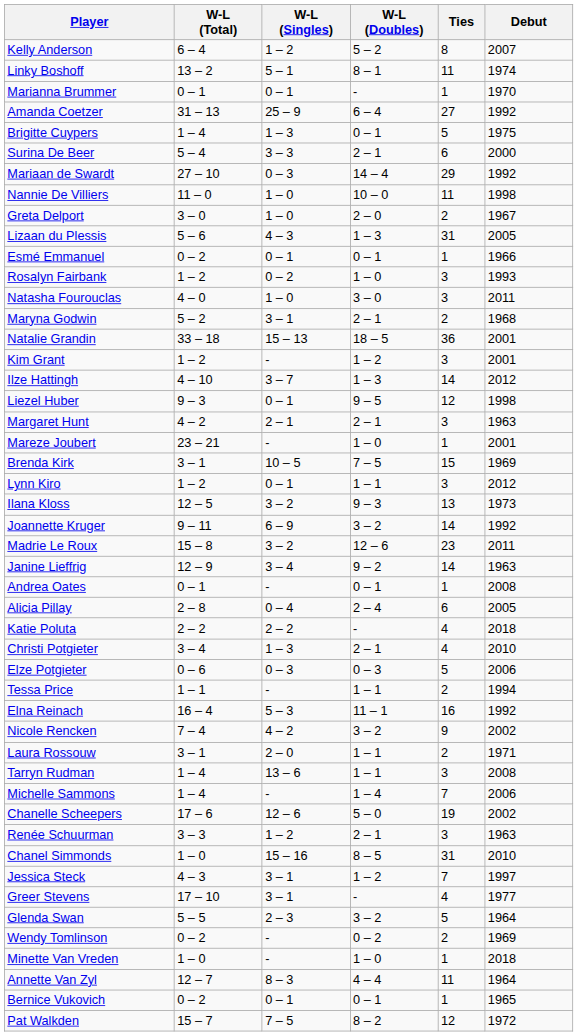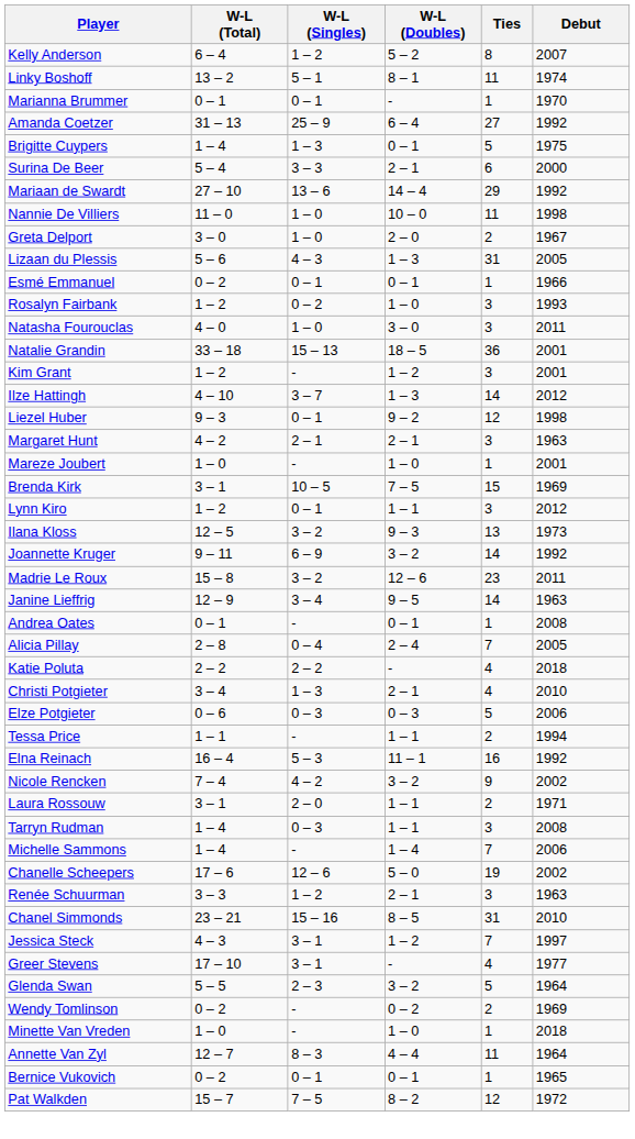Mariaan de Swardt | W-L (Singles): 0 – 3 -> 13 – 6
- row: Maryna Godwin | 5 – 2 | 3 – 1 | 2 – 1 | 2 | 1968
Liezel Huber | W-L (Doubles): 9 – 5 -> 9 – 2
Mareze Joubert | W-L (Total): 23 – 21 -> 1 – 0
Janine Lieffrig | W-L (Doubles): 9 – 2 -> 9 – 5
Alicia Pillay | Ties: 6 -> 7
Tarryn Rudman | W-L (Singles): 13 – 6 -> 0 – 3
Chanel Simmonds | W-L (Total): 1 – 0 -> 23 – 21
